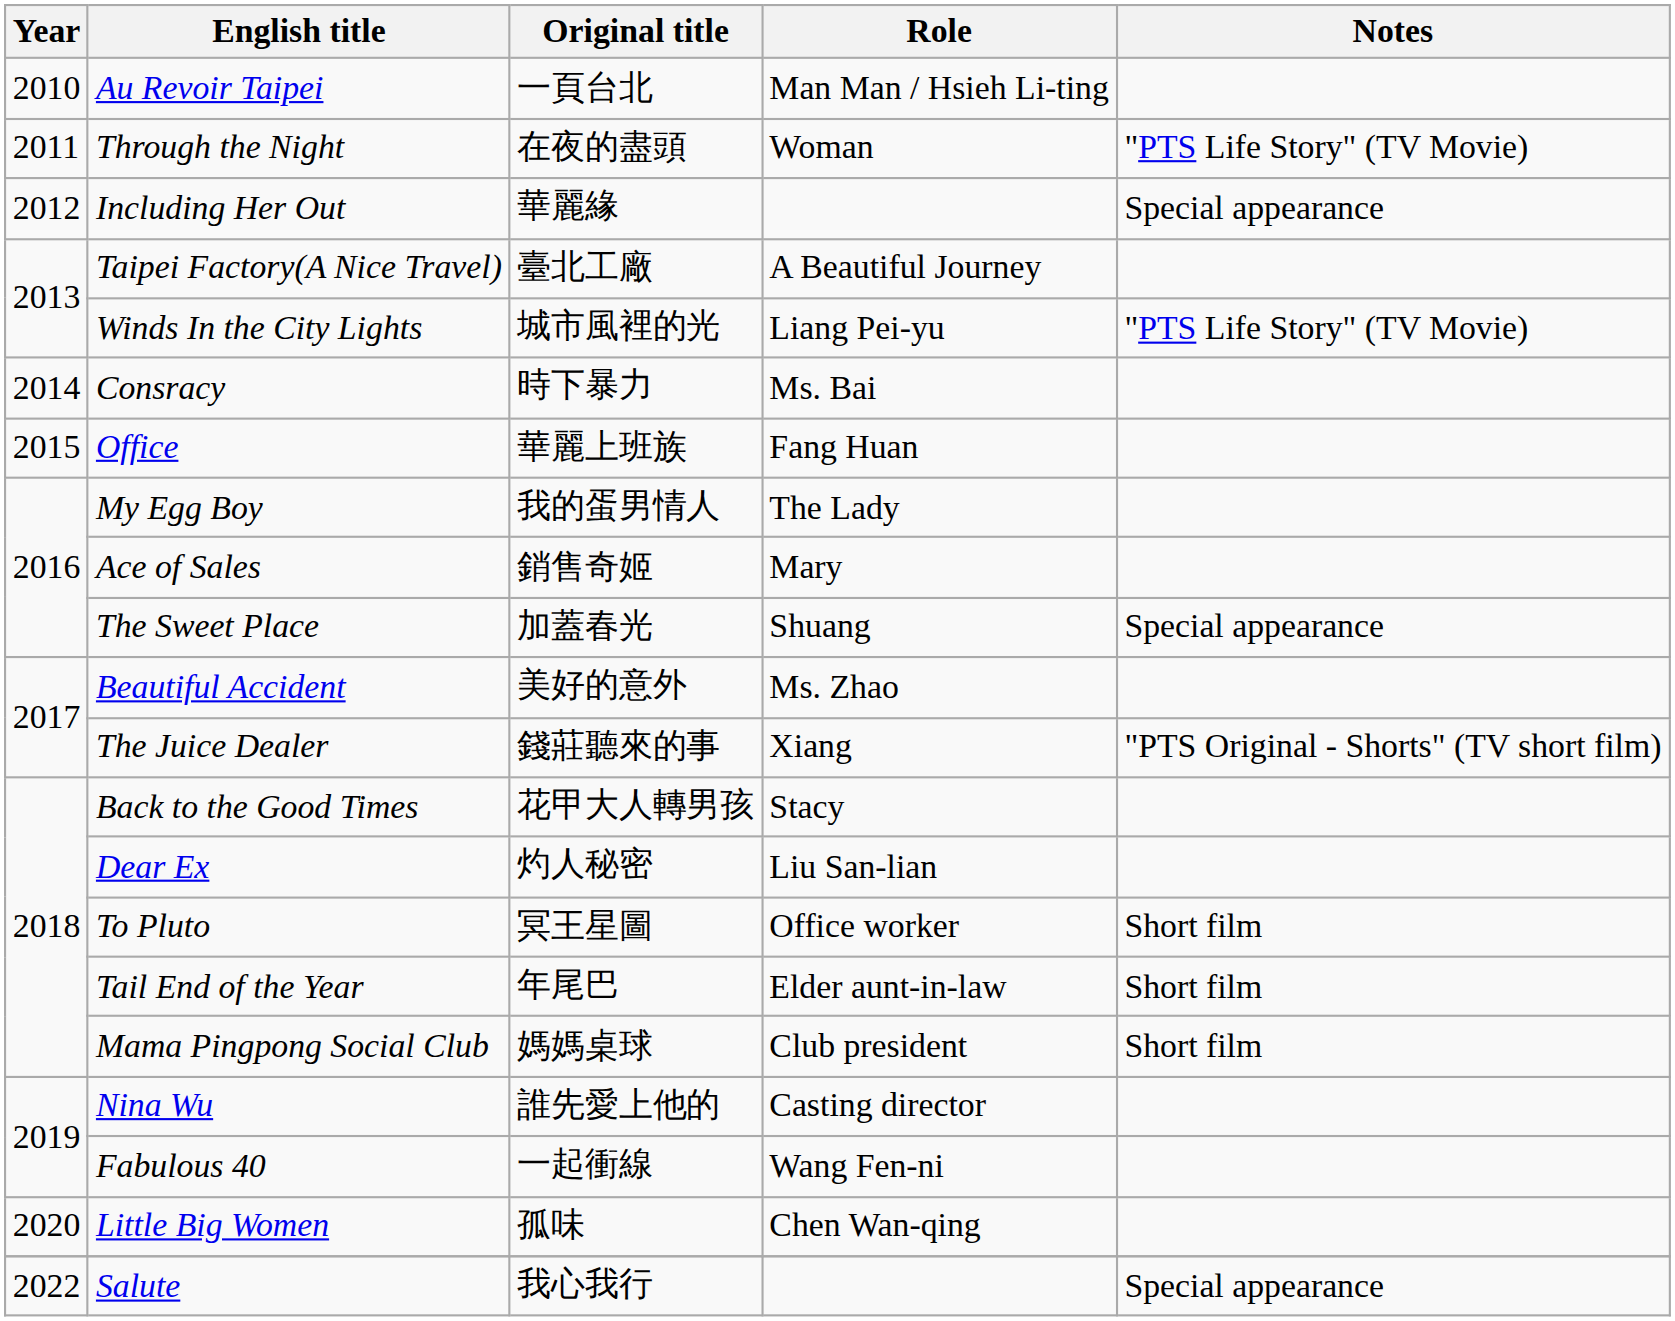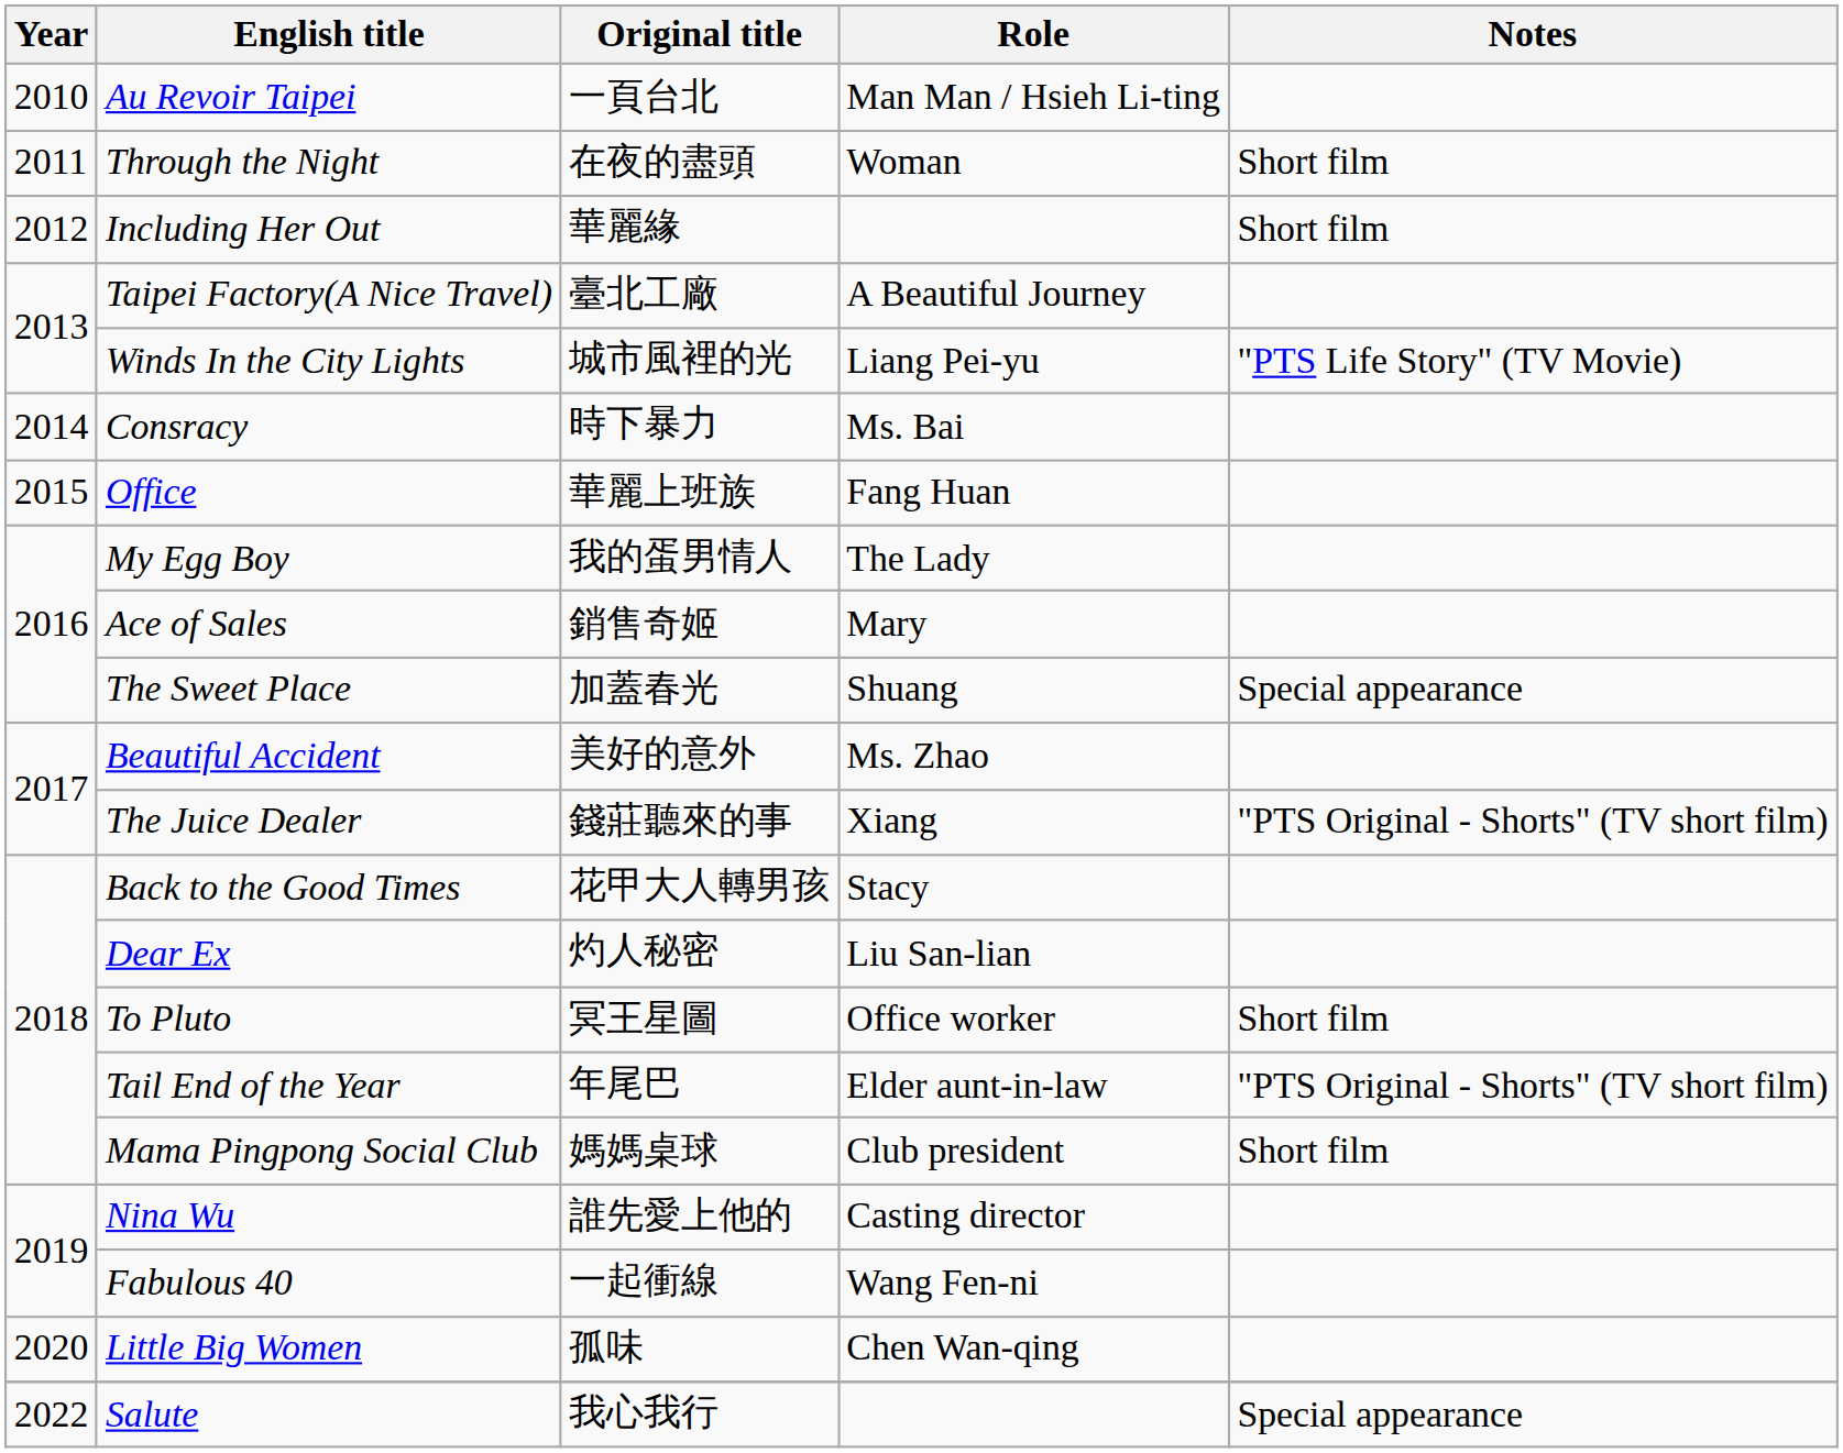Through the Night | Notes: "PTS Life Story" (TV Movie) -> Short film
Including Her Out | Notes: Special appearance -> Short film
Tail End of the Year | Notes: Short film -> "PTS Original - Shorts" (TV short film)
